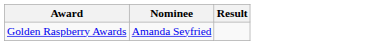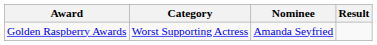+ column: Category | Worst Supporting Actress
